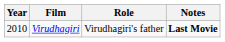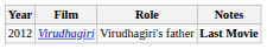Virudhagiri | Year: 2010 -> 2012
